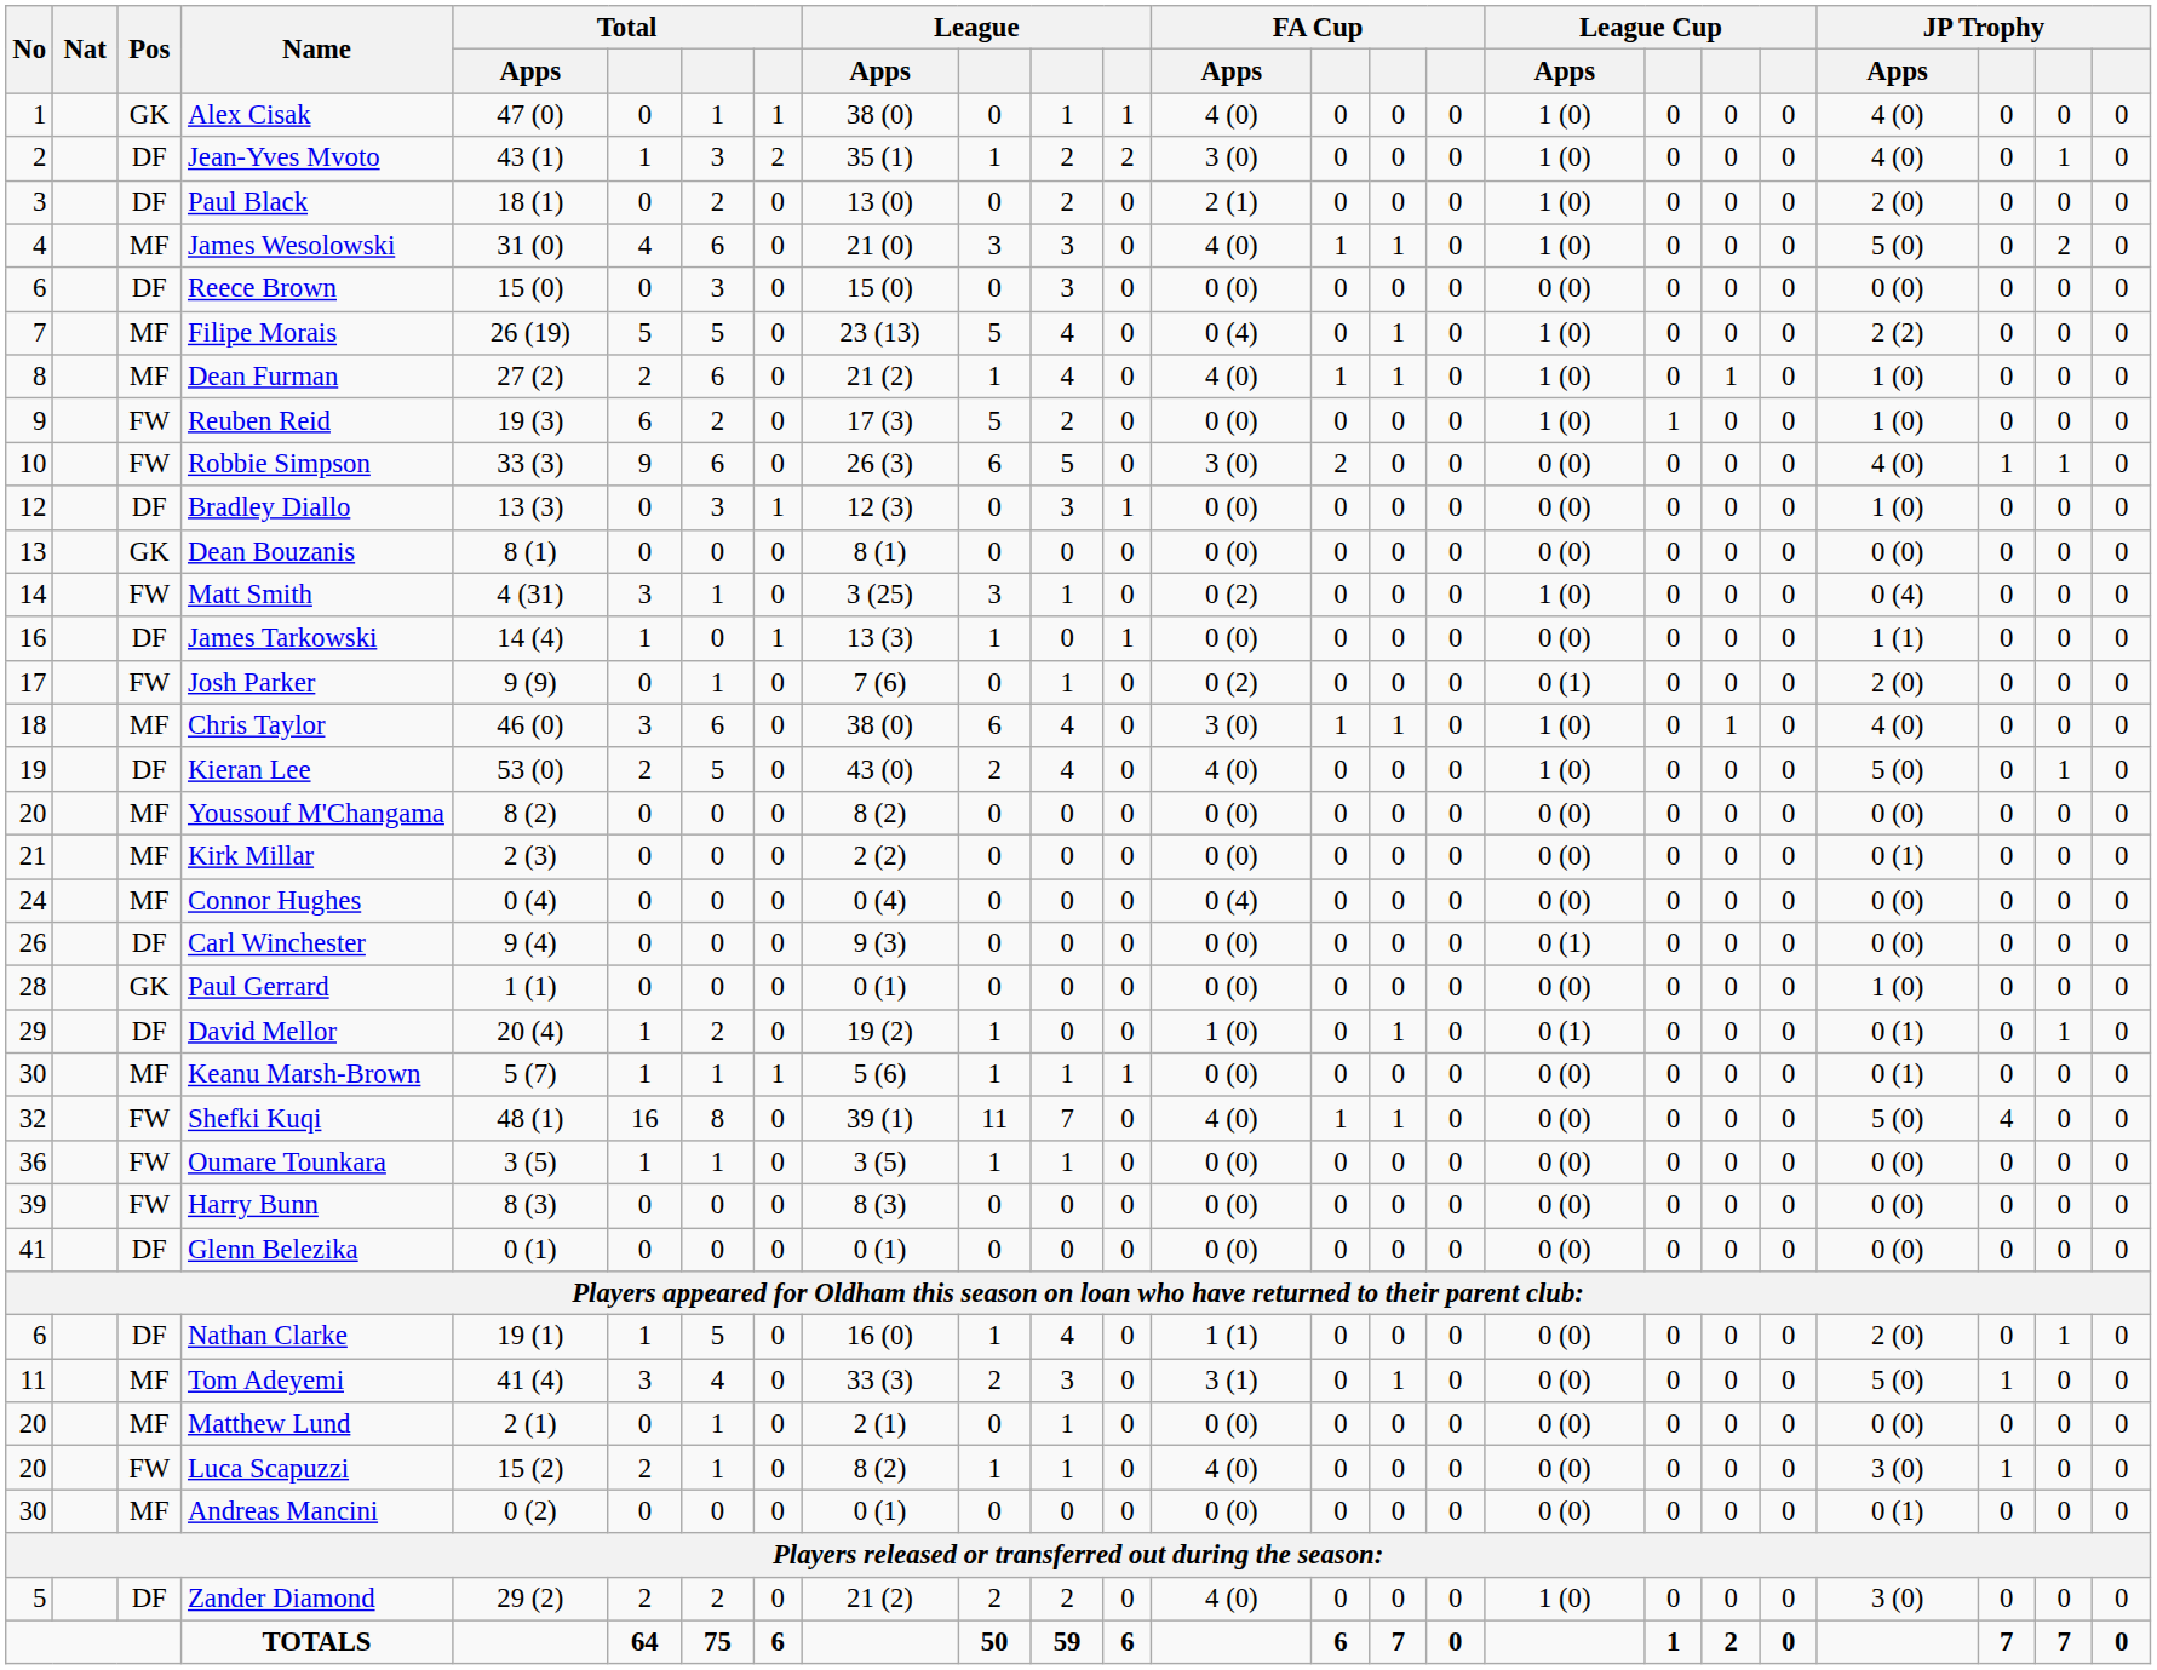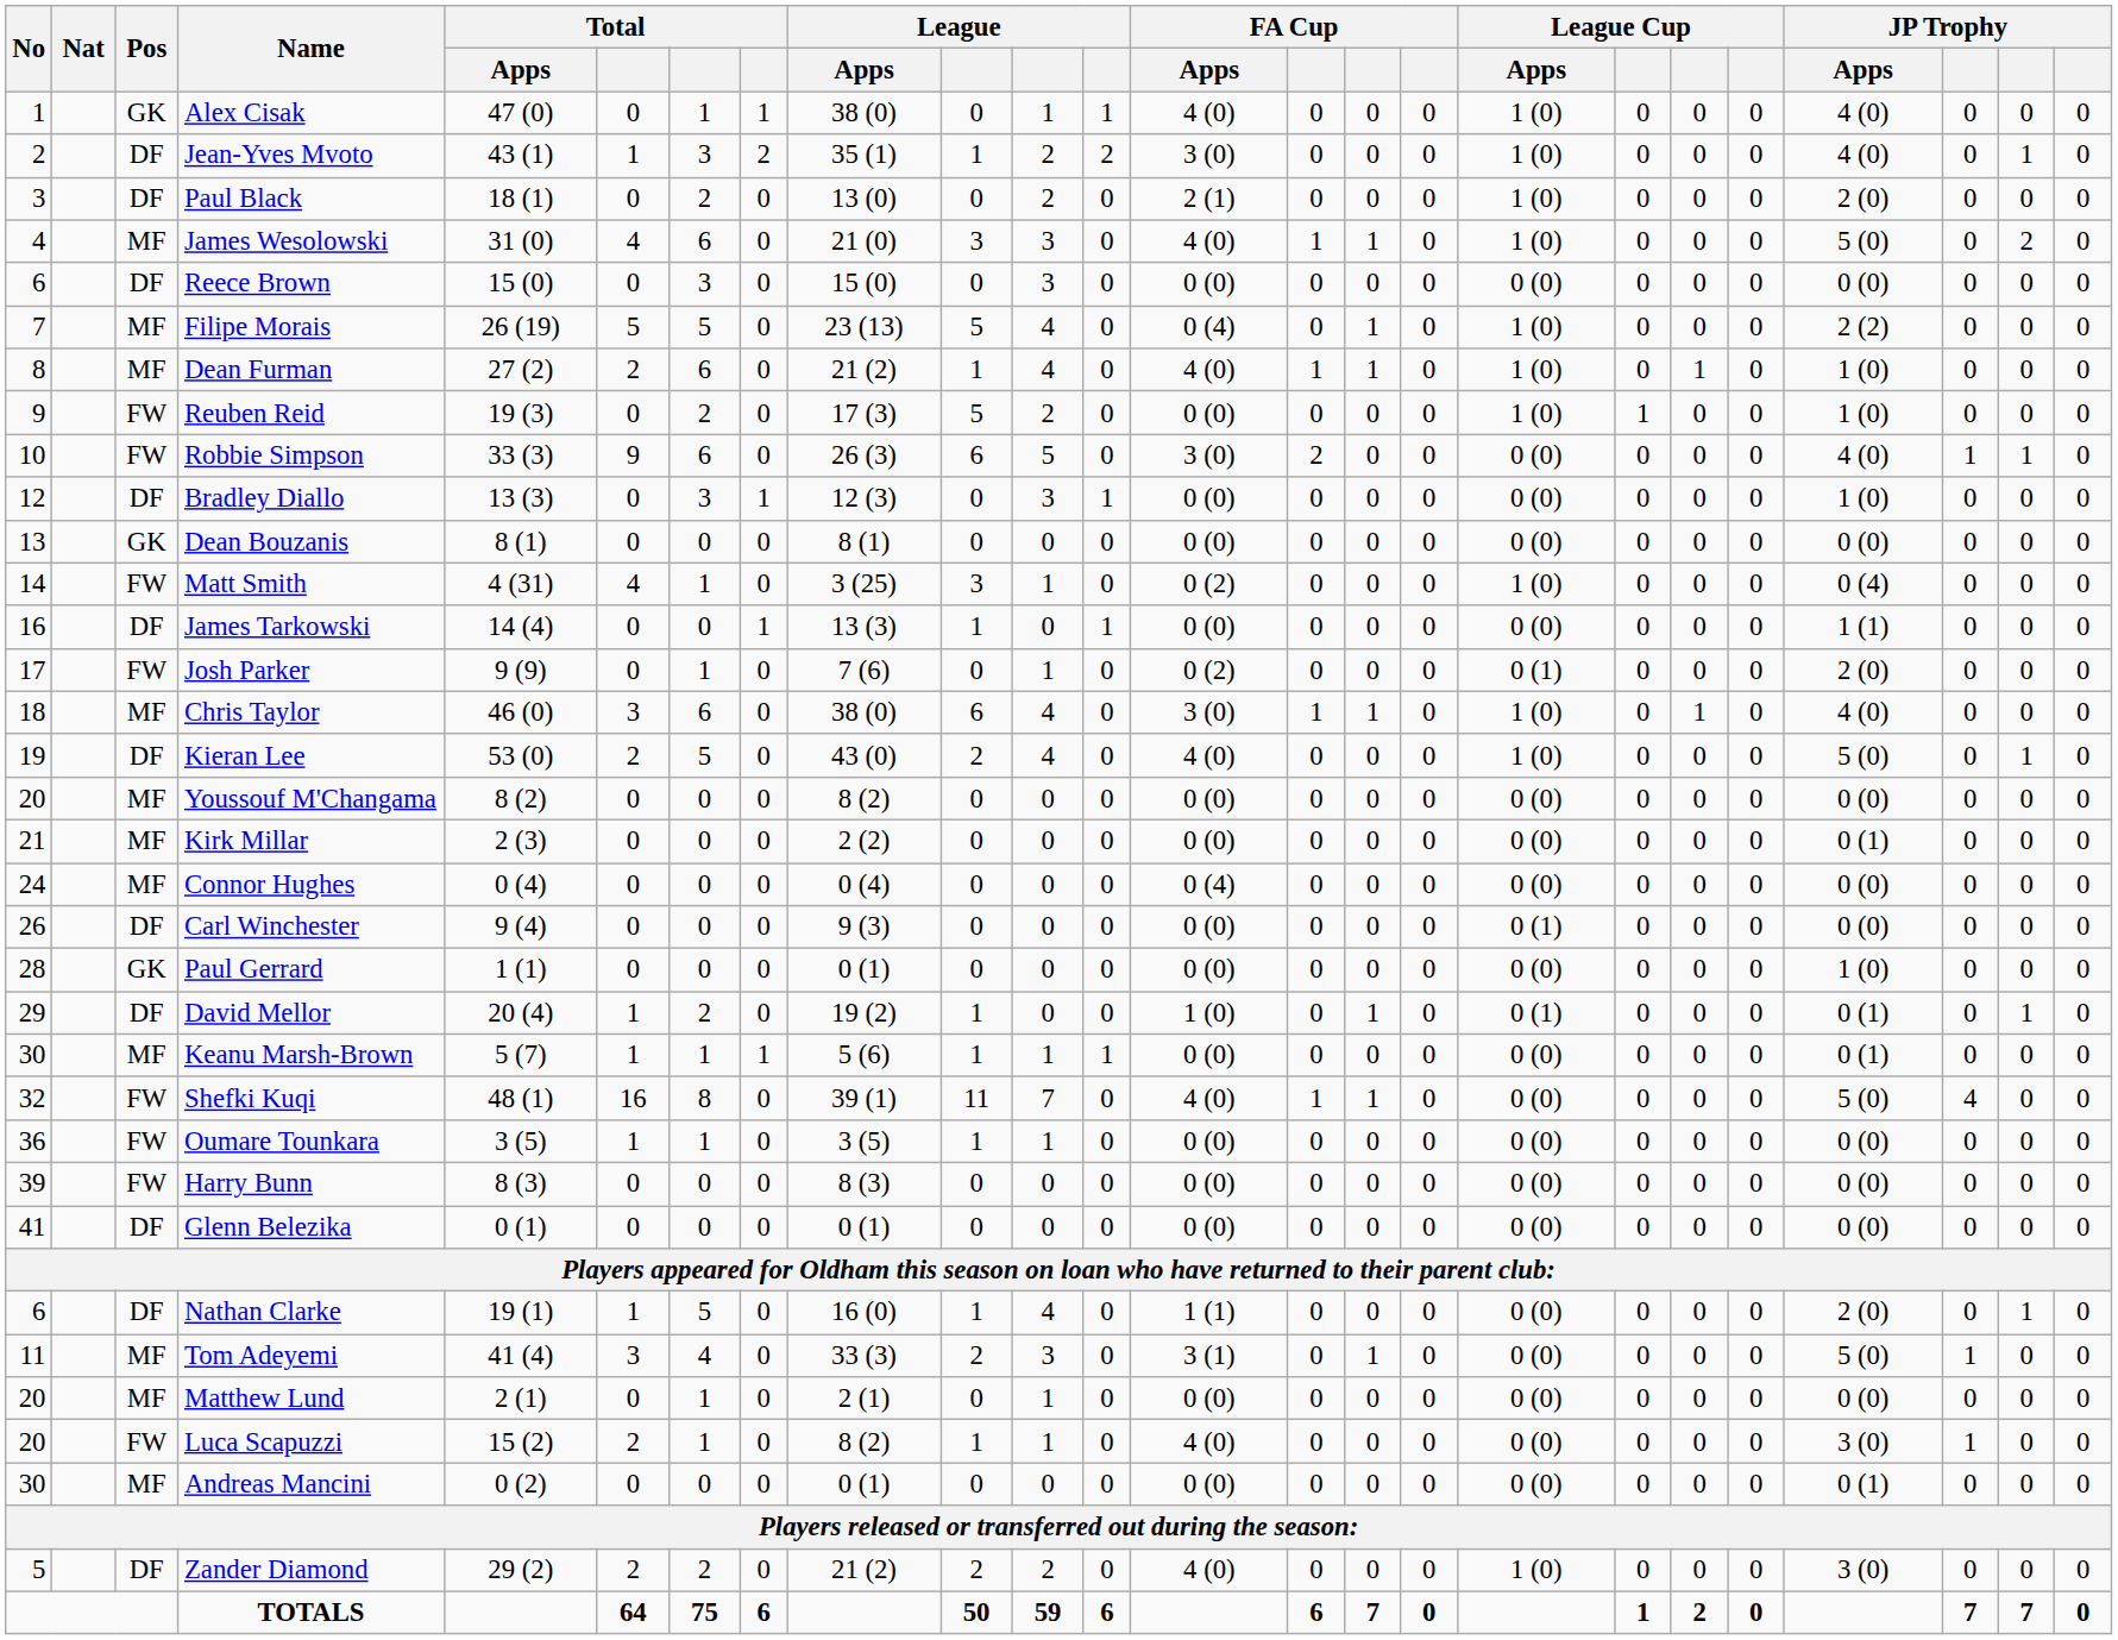Reuben Reid | column 6: 6 -> 0
Matt Smith | column 6: 3 -> 4
James Tarkowski | column 6: 1 -> 0
